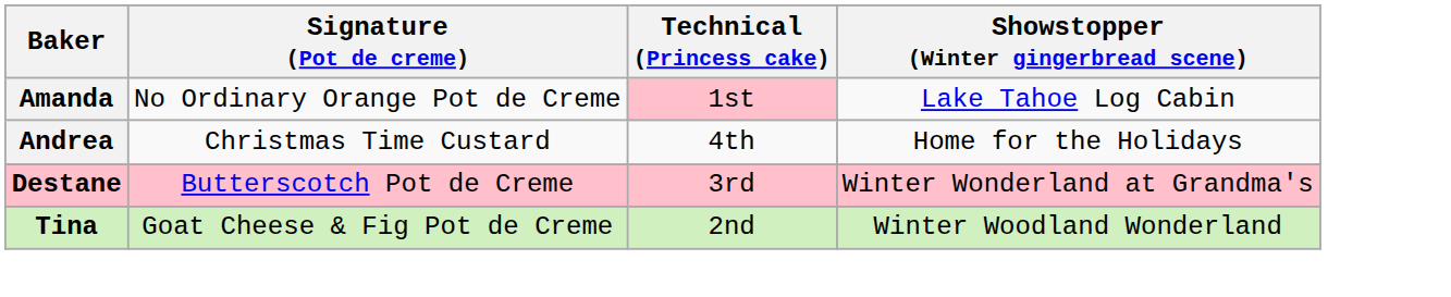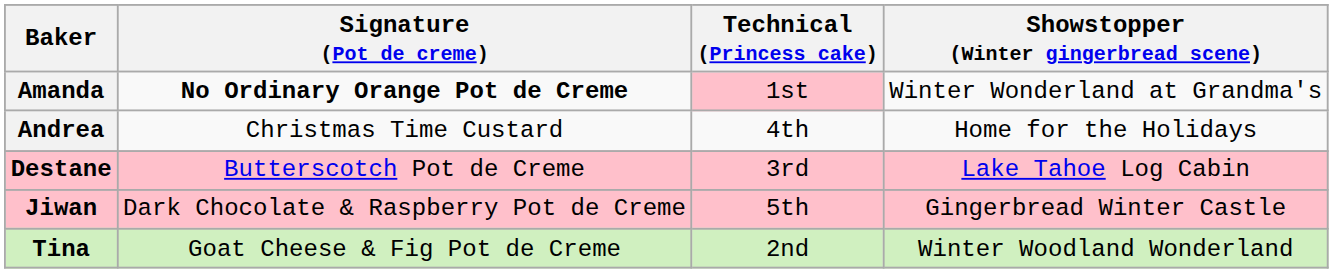Amanda | Signature (Pot de creme): normal -> bold
Amanda | Showstopper (Winter gingerbread scene): Lake Tahoe Log Cabin -> Winter Wonderland at Grandma's
Destane | Showstopper (Winter gingerbread scene): Winter Wonderland at Grandma's -> Lake Tahoe Log Cabin
+ row: Jiwan | Dark Chocolate & Raspberry Pot de Creme | 5th | Gingerbread Winter Castle
